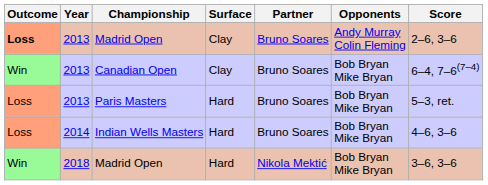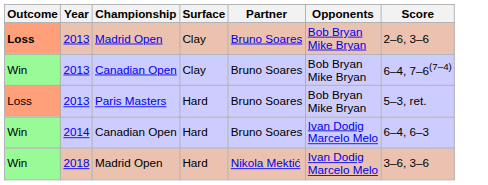2013 / Madrid Open | Opponents: Andy Murray Colin Fleming -> Bob Bryan Mike Bryan
- row: Loss | 2014 | Indian Wells Masters | Hard | Bruno Soares | Bob Bryan Mike Bryan | 4–6, 3–6
+ row: Win | 2014 | Canadian Open | Hard | Bruno Soares | Ivan Dodig Marcelo Melo | 6–4, 6–3
2018 / Madrid Open | Opponents: Bob Bryan Mike Bryan -> Ivan Dodig Marcelo Melo
